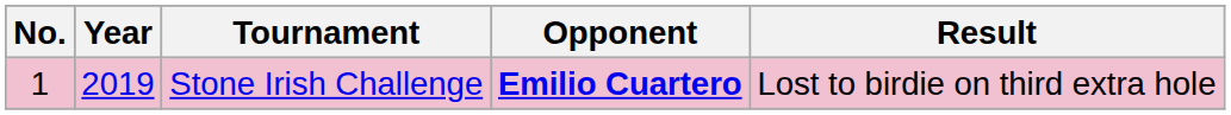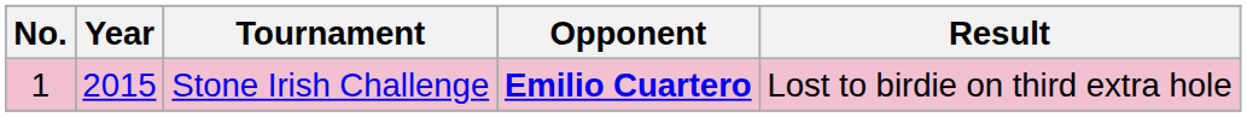Stone Irish Challenge | Year: 2019 -> 2015
